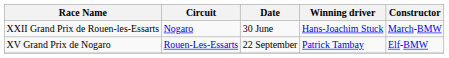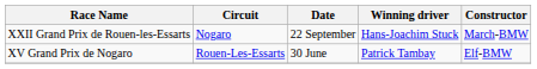XXII Grand Prix de Rouen-les-Essarts | Date: 30 June -> 22 September
XV Grand Prix de Nogaro | Date: 22 September -> 30 June
